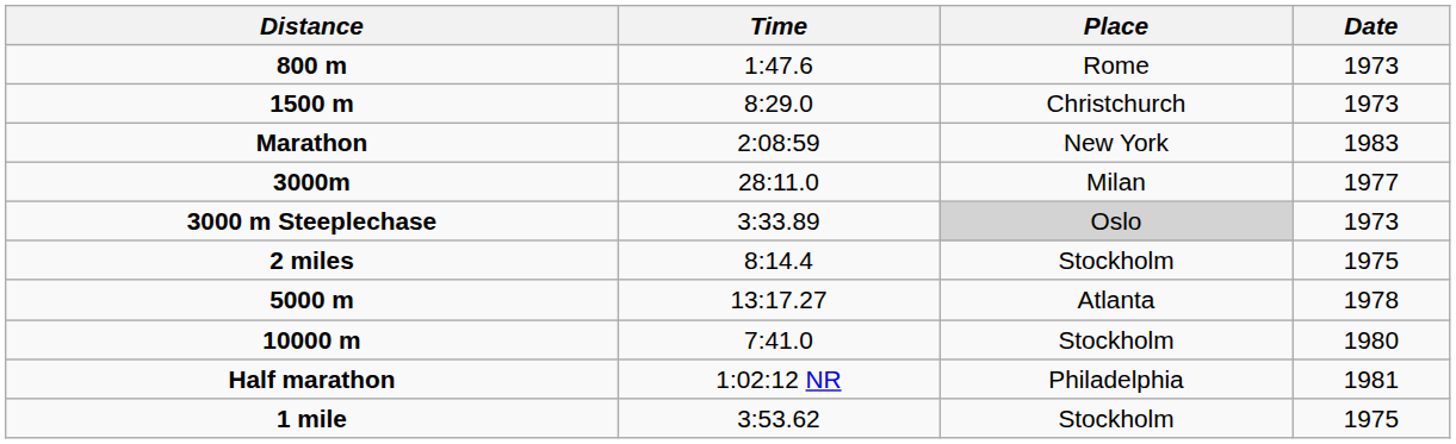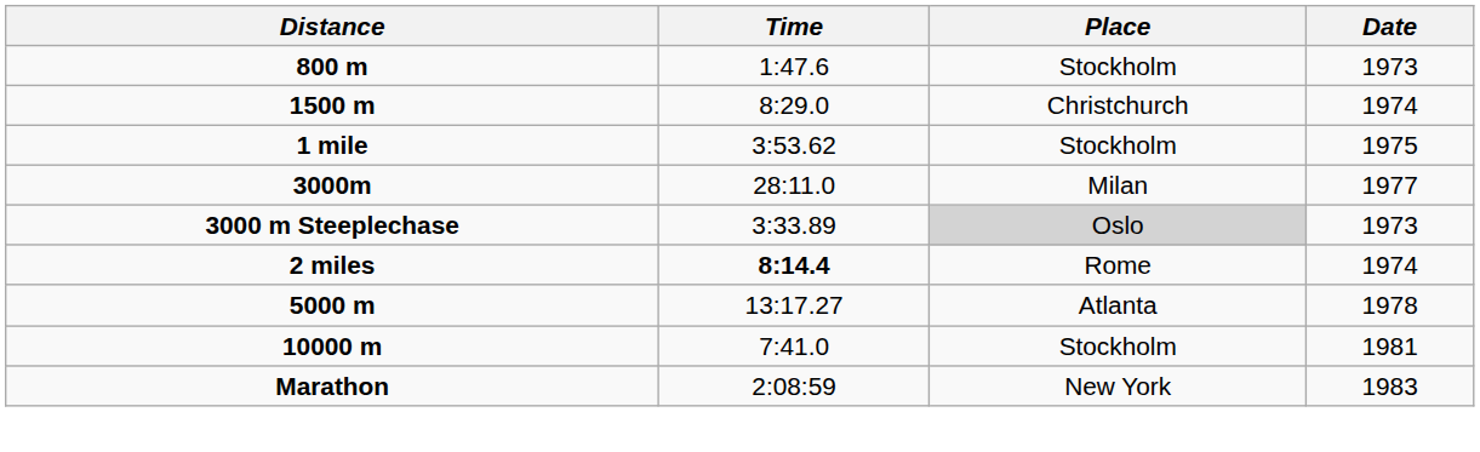800 m | Place: Rome -> Stockholm
1500 m | Date: 1973 -> 1974
rows swapped: 1 mile <-> Marathon
2 miles | Time: normal -> bold
2 miles | Place: Stockholm -> Rome
2 miles | Date: 1975 -> 1974
10000 m | Date: 1980 -> 1981
- row: Half marathon | 1:02:12 NR | Philadelphia | 1981
